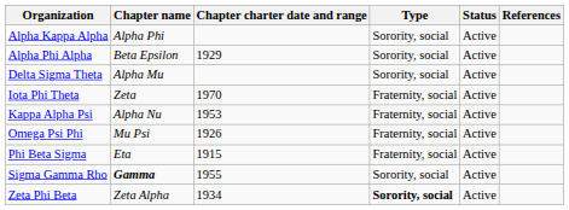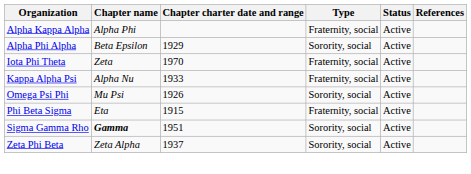Alpha Kappa Alpha | Type: Sorority, social -> Fraternity, social
- row: Delta Sigma Theta | Alpha Mu | Sorority, social | Active
Kappa Alpha Psi | Chapter charter date and range: 1953 -> 1933
Omega Psi Phi | Type: Fraternity, social -> Sorority, social
Sigma Gamma Rho | Chapter charter date and range: 1955 -> 1951
Zeta Phi Beta | Chapter charter date and range: 1934 -> 1937
Zeta Phi Beta | Type: bold -> normal
